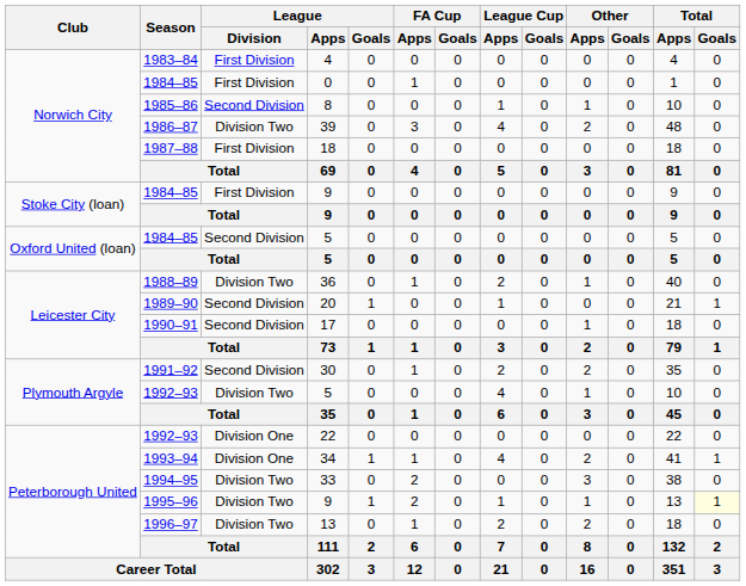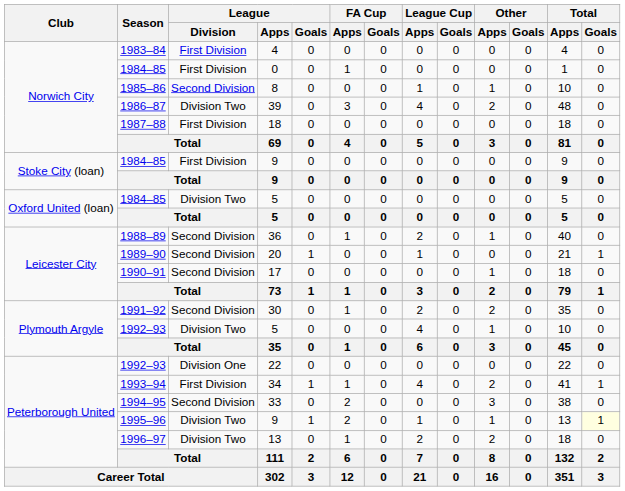1984–85 / 5 | League / Division: Second Division -> Division Two
36 | League / Division: Division Two -> Second Division
34 | League / Division: Division One -> First Division
33 | League / Division: Division Two -> Second Division
